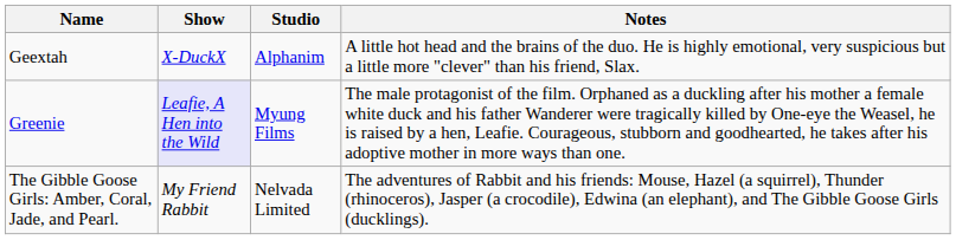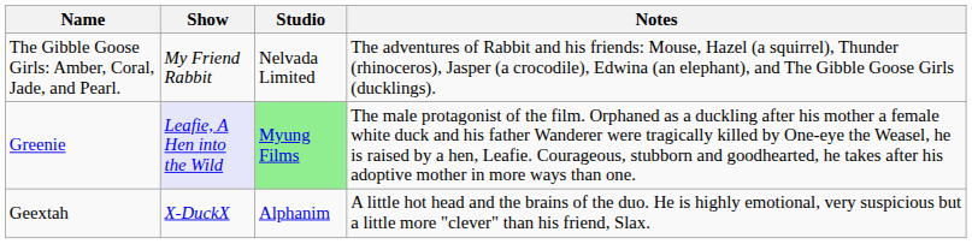rows swapped: Geextah <-> The Gibble Goose Girls: Amber, Coral, Jade, and Pearl.
Greenie | Studio: no background -> lightgreen background
